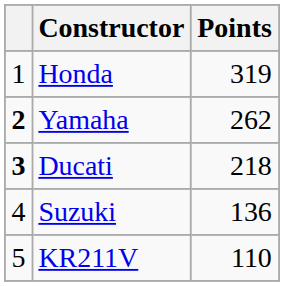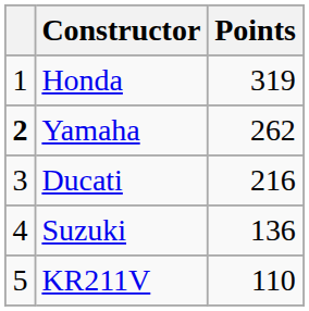Ducati | column 1: bold -> normal
Ducati | Points: 218 -> 216
